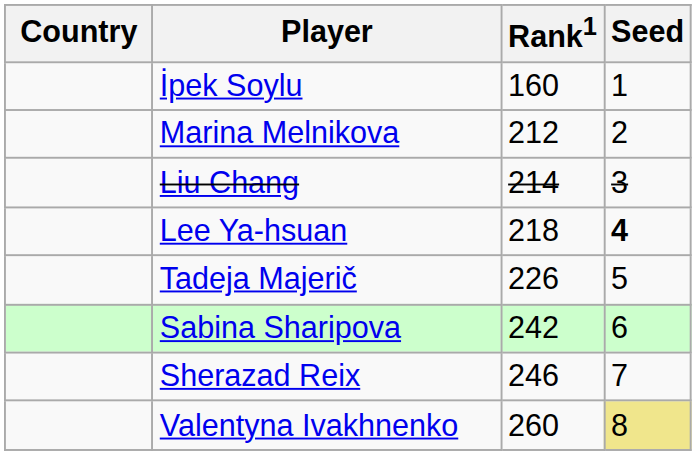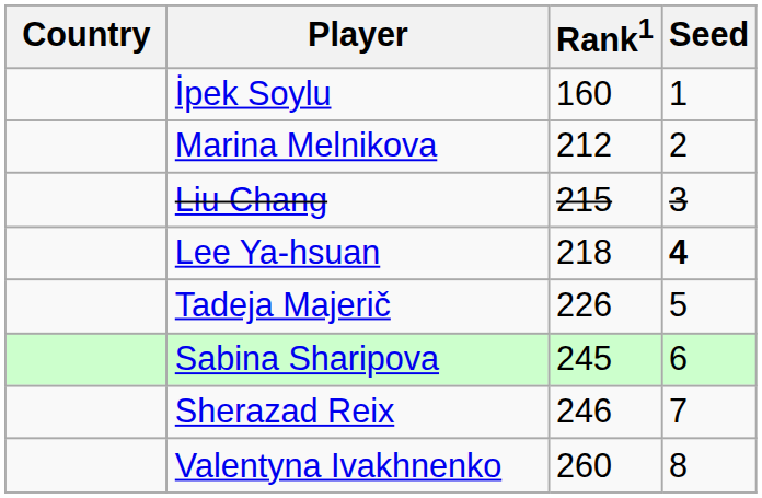Liu Chang | Rank1: 214 -> 215
Sabina Sharipova | Rank1: 242 -> 245
Valentyna Ivakhnenko | Seed: khaki background -> no background
